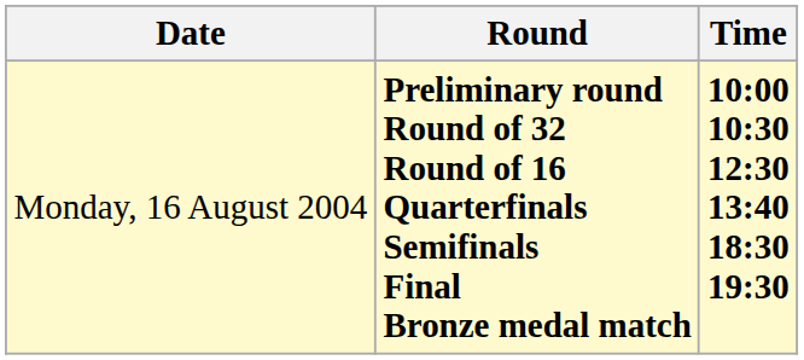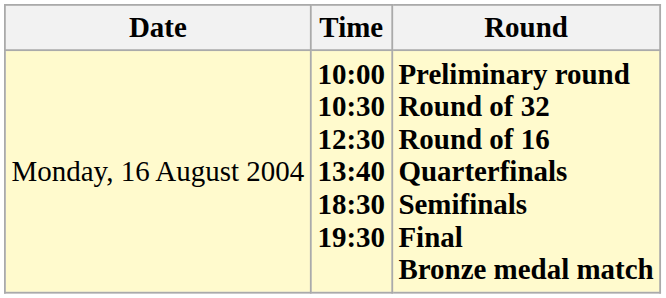columns swapped: Time <-> Round
